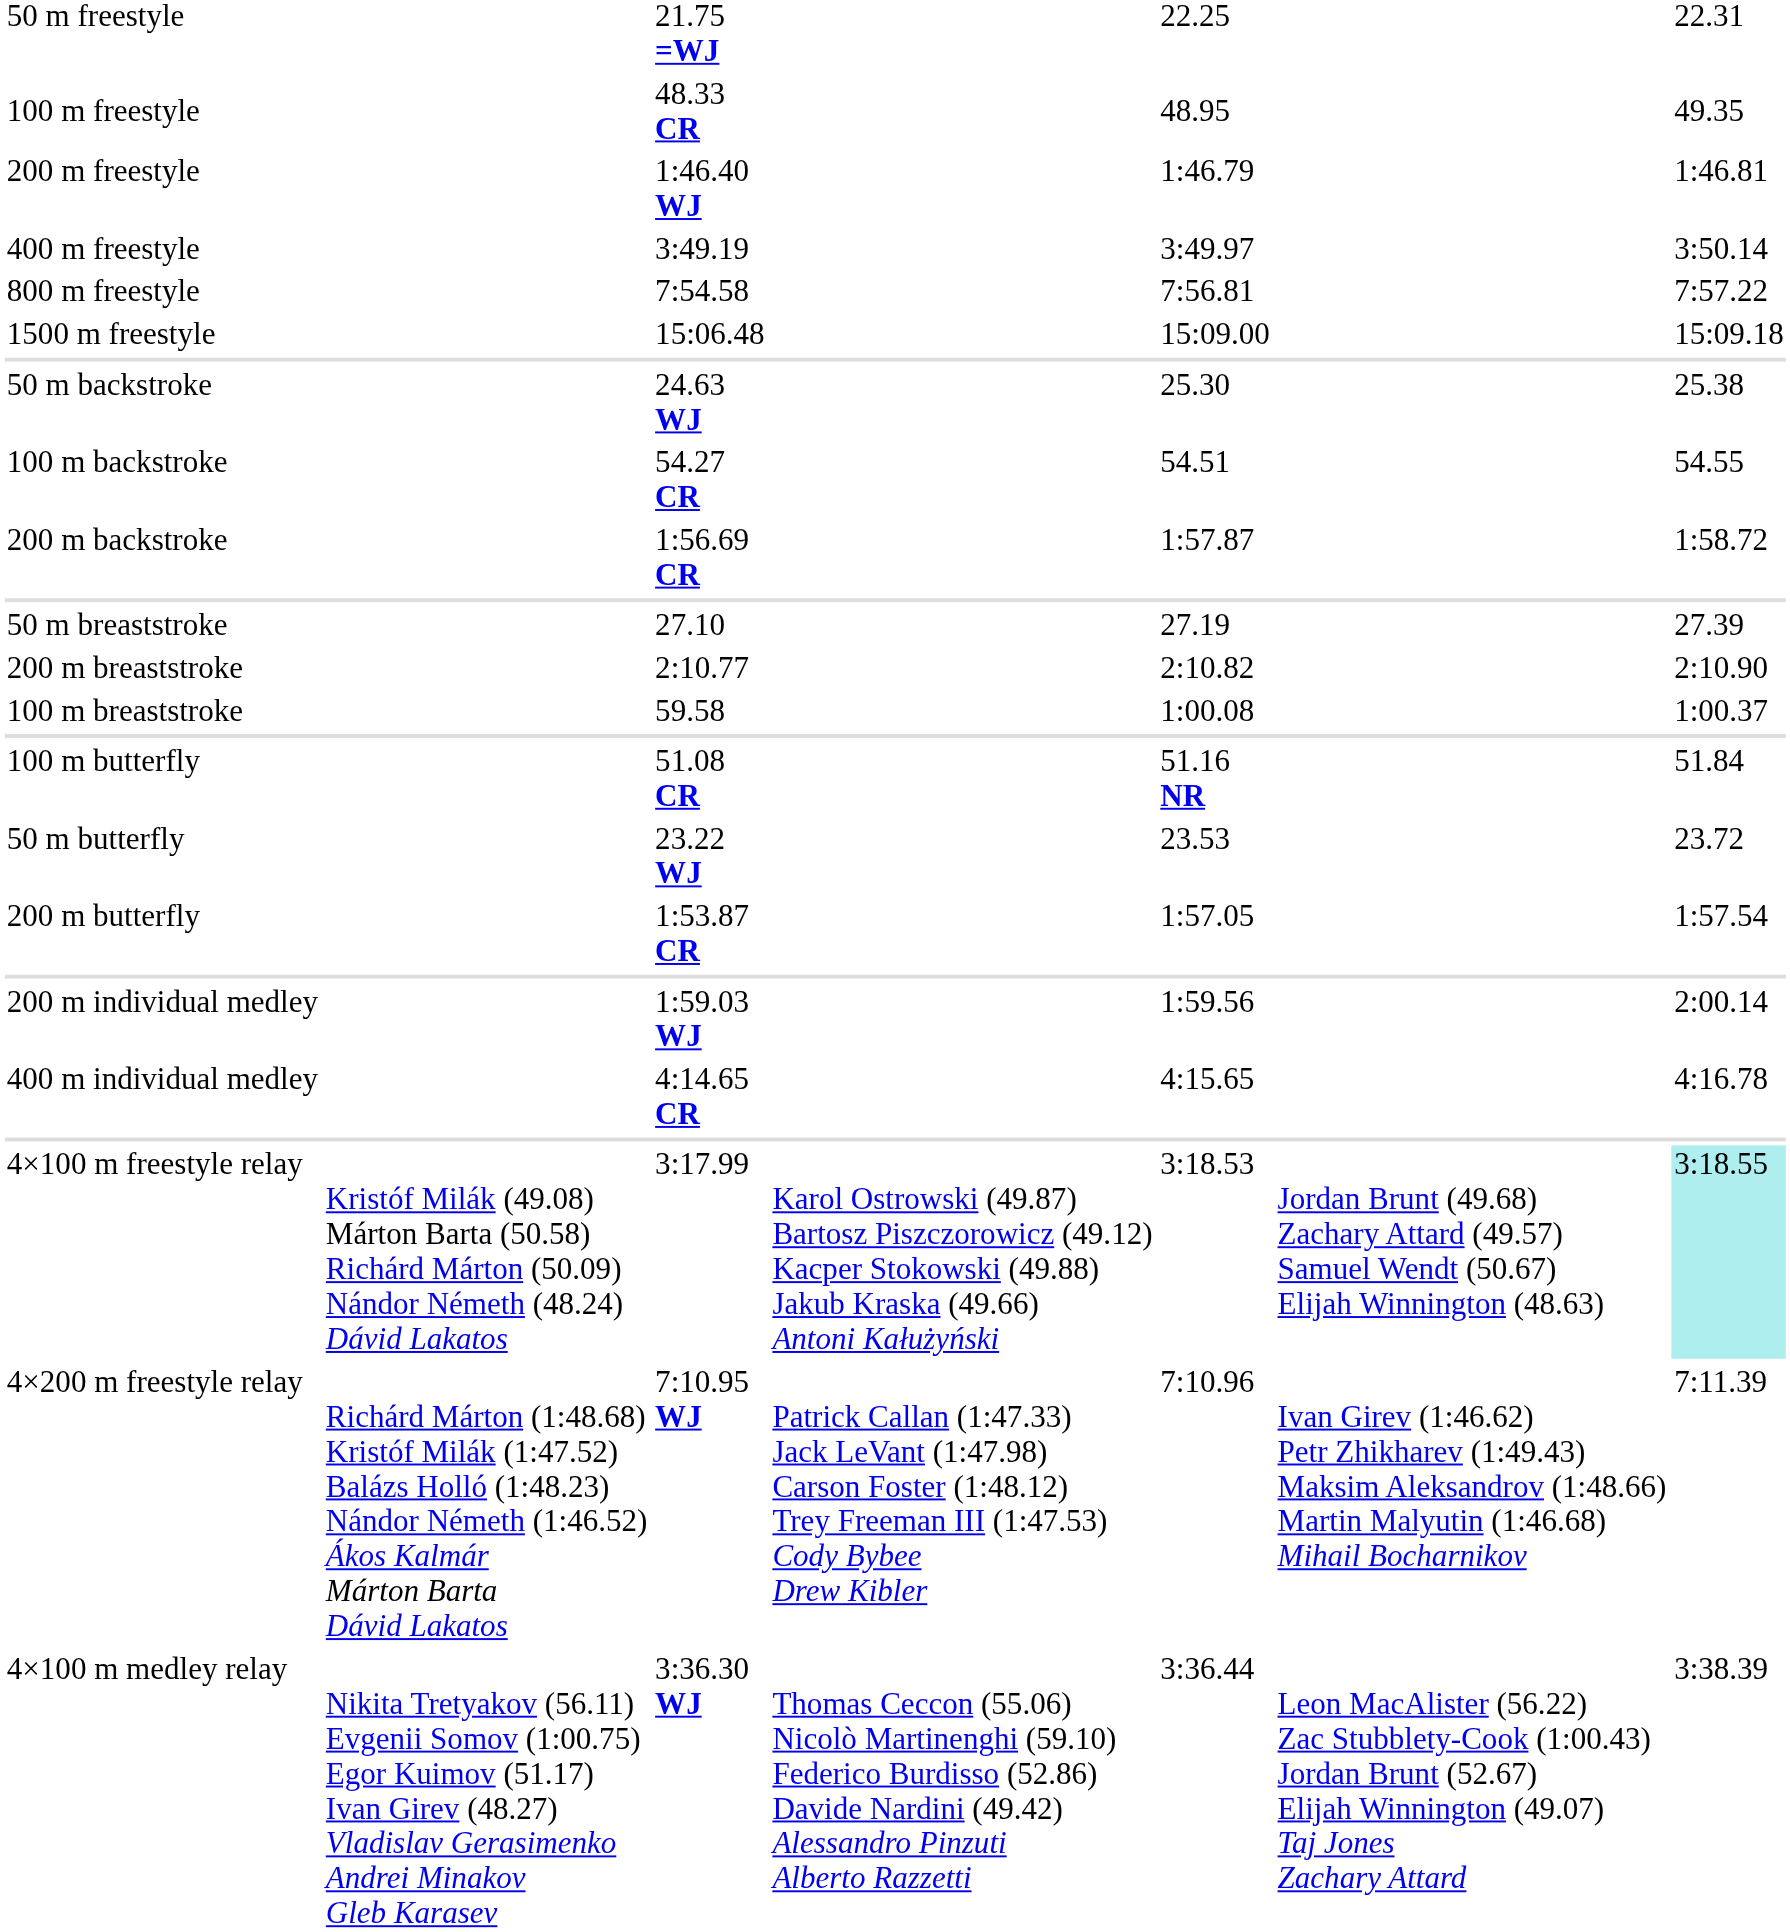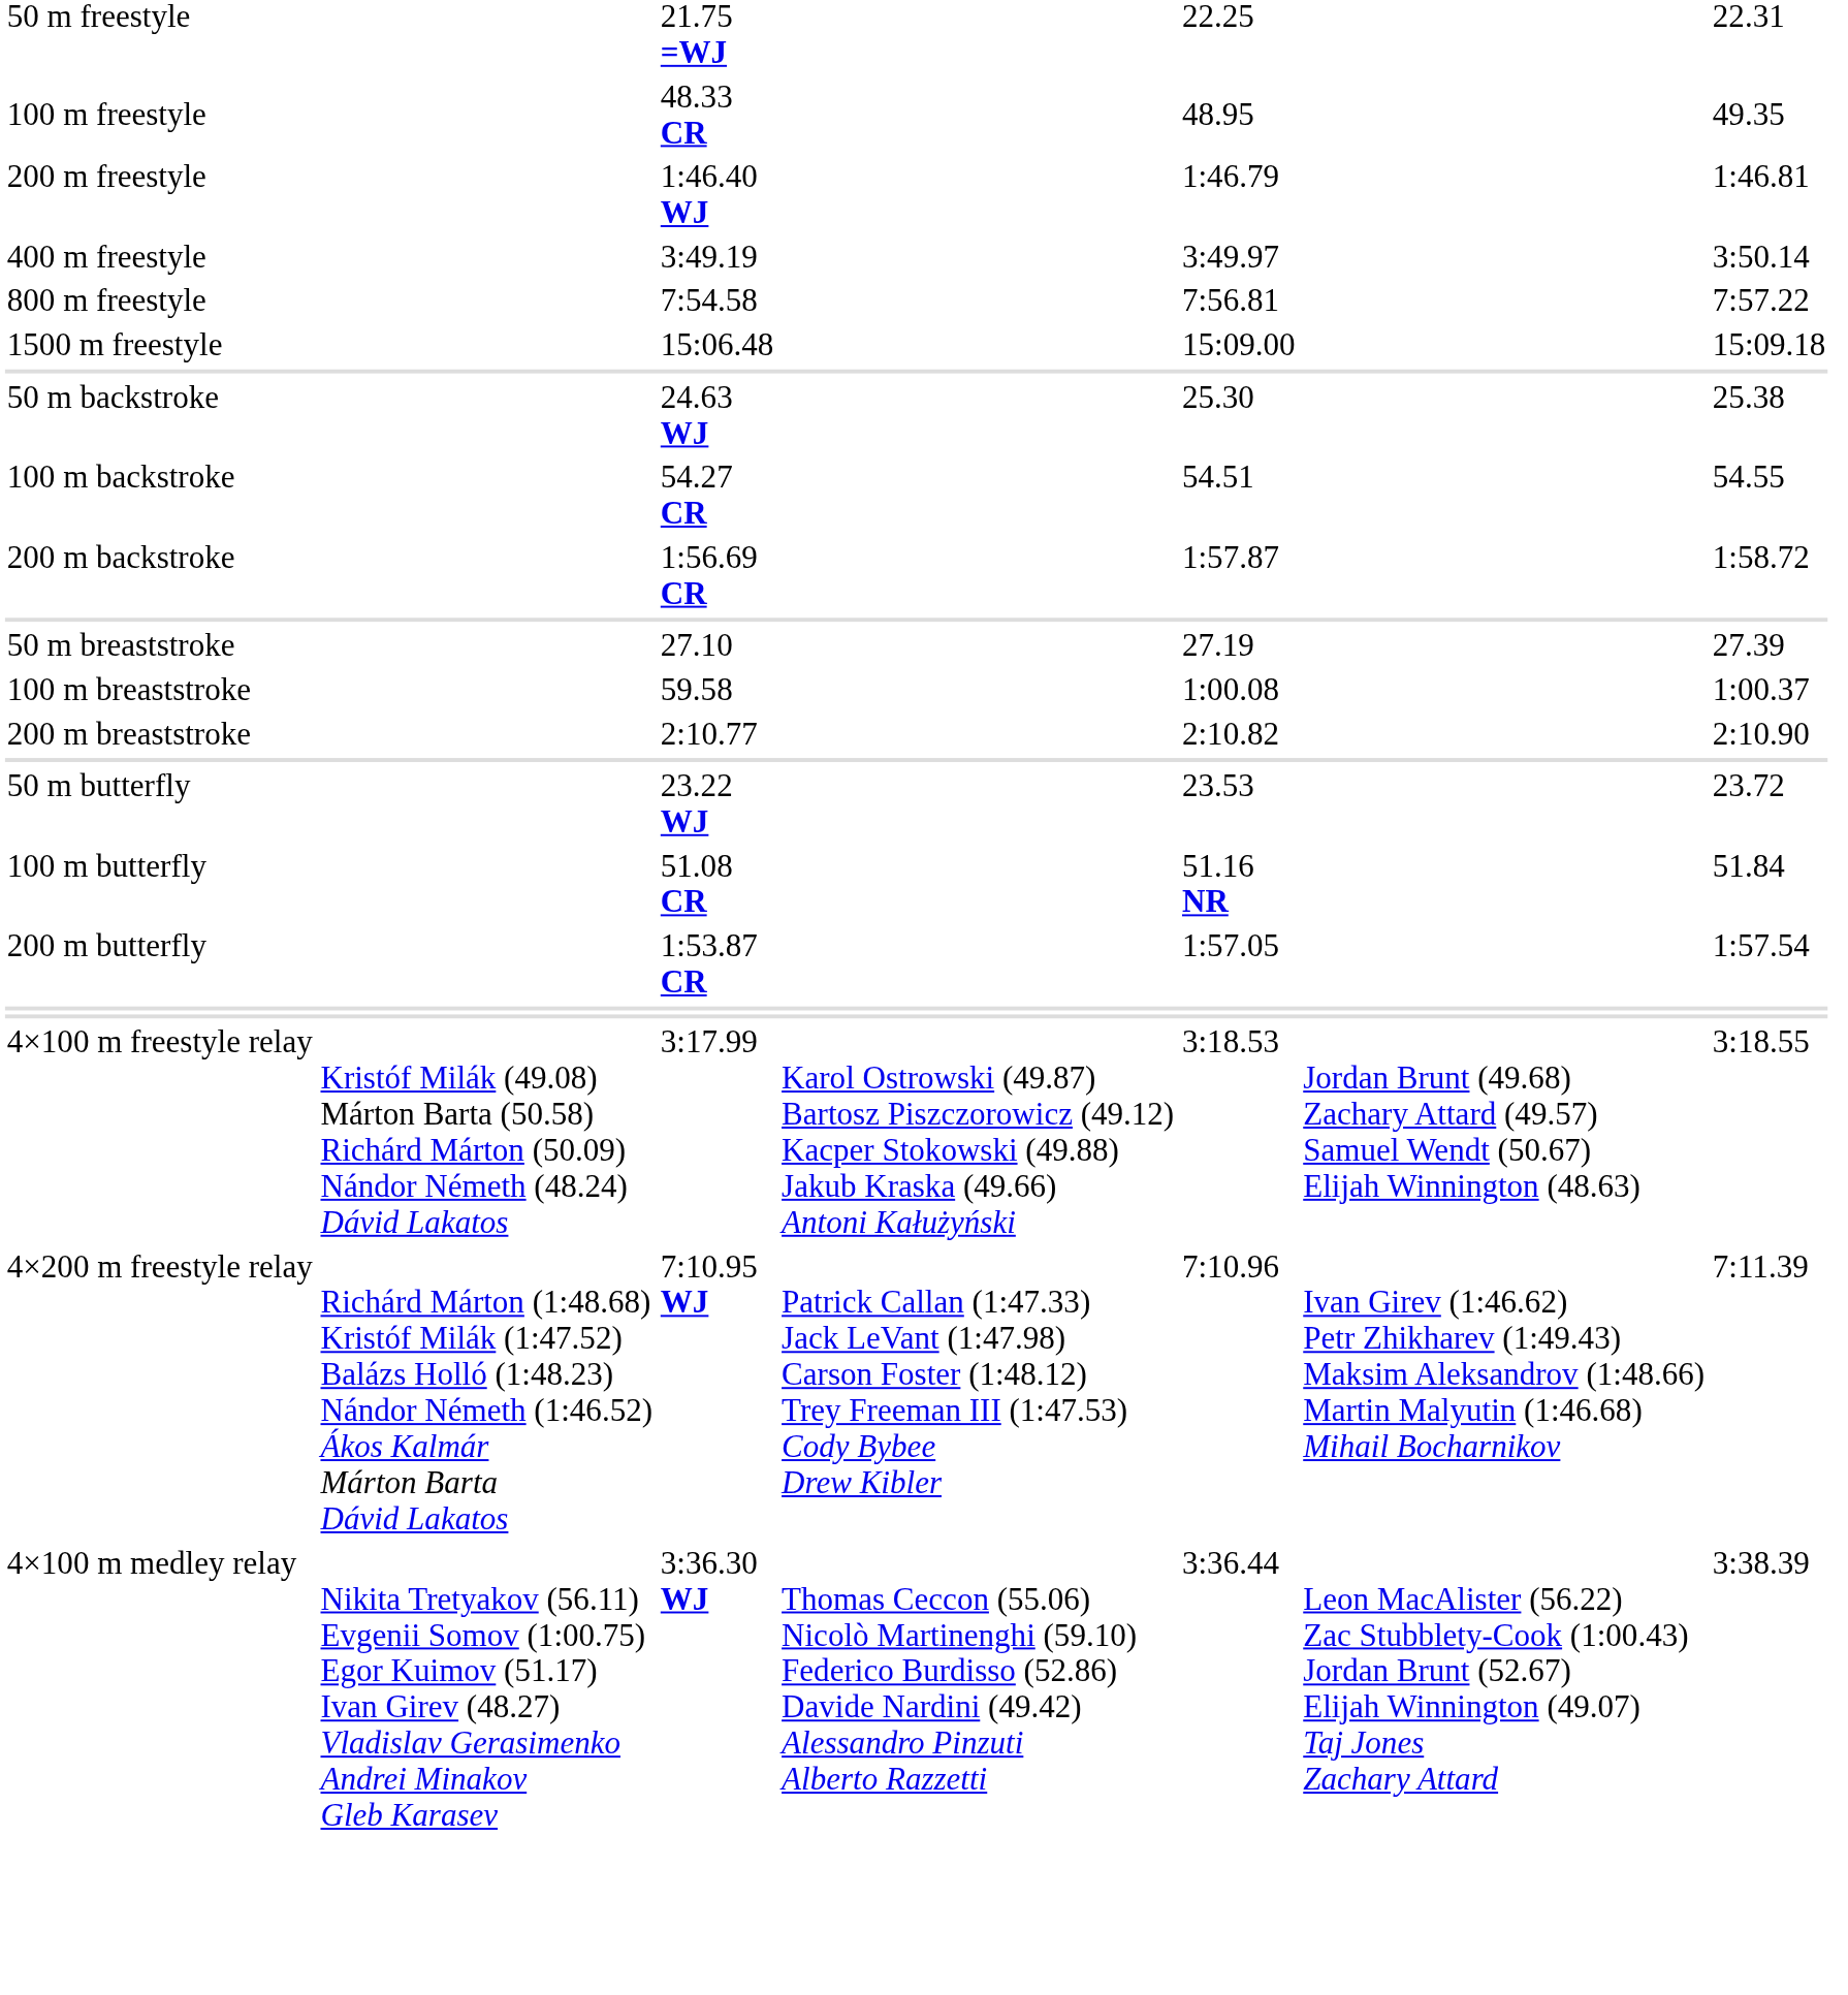rows swapped: 100 m breaststroke <-> 200 m breaststroke
rows swapped: 50 m butterfly <-> 100 m butterfly
- row: 200 m individual medley | 1:59.03 WJ | 1:59.56 | 2:00.14
- row: 400 m individual medley | 4:14.65 CR | 4:15.65 | 4:16.78
4×100 m freestyle relay | column 7: paleturquoise background -> no background
